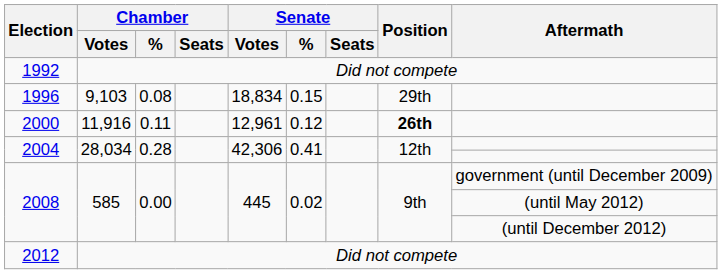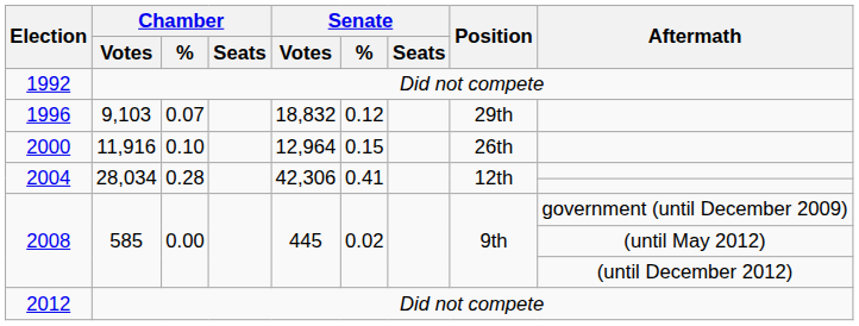1996 | Chamber / %: 0.08 -> 0.07
1996 | Senate / Votes: 18,834 -> 18,832
1996 | Senate / %: 0.15 -> 0.12
2000 | Chamber / %: 0.11 -> 0.10
2000 | Senate / Votes: 12,961 -> 12,964
2000 | Senate / %: 0.12 -> 0.15
2000 | Position: bold -> normal
